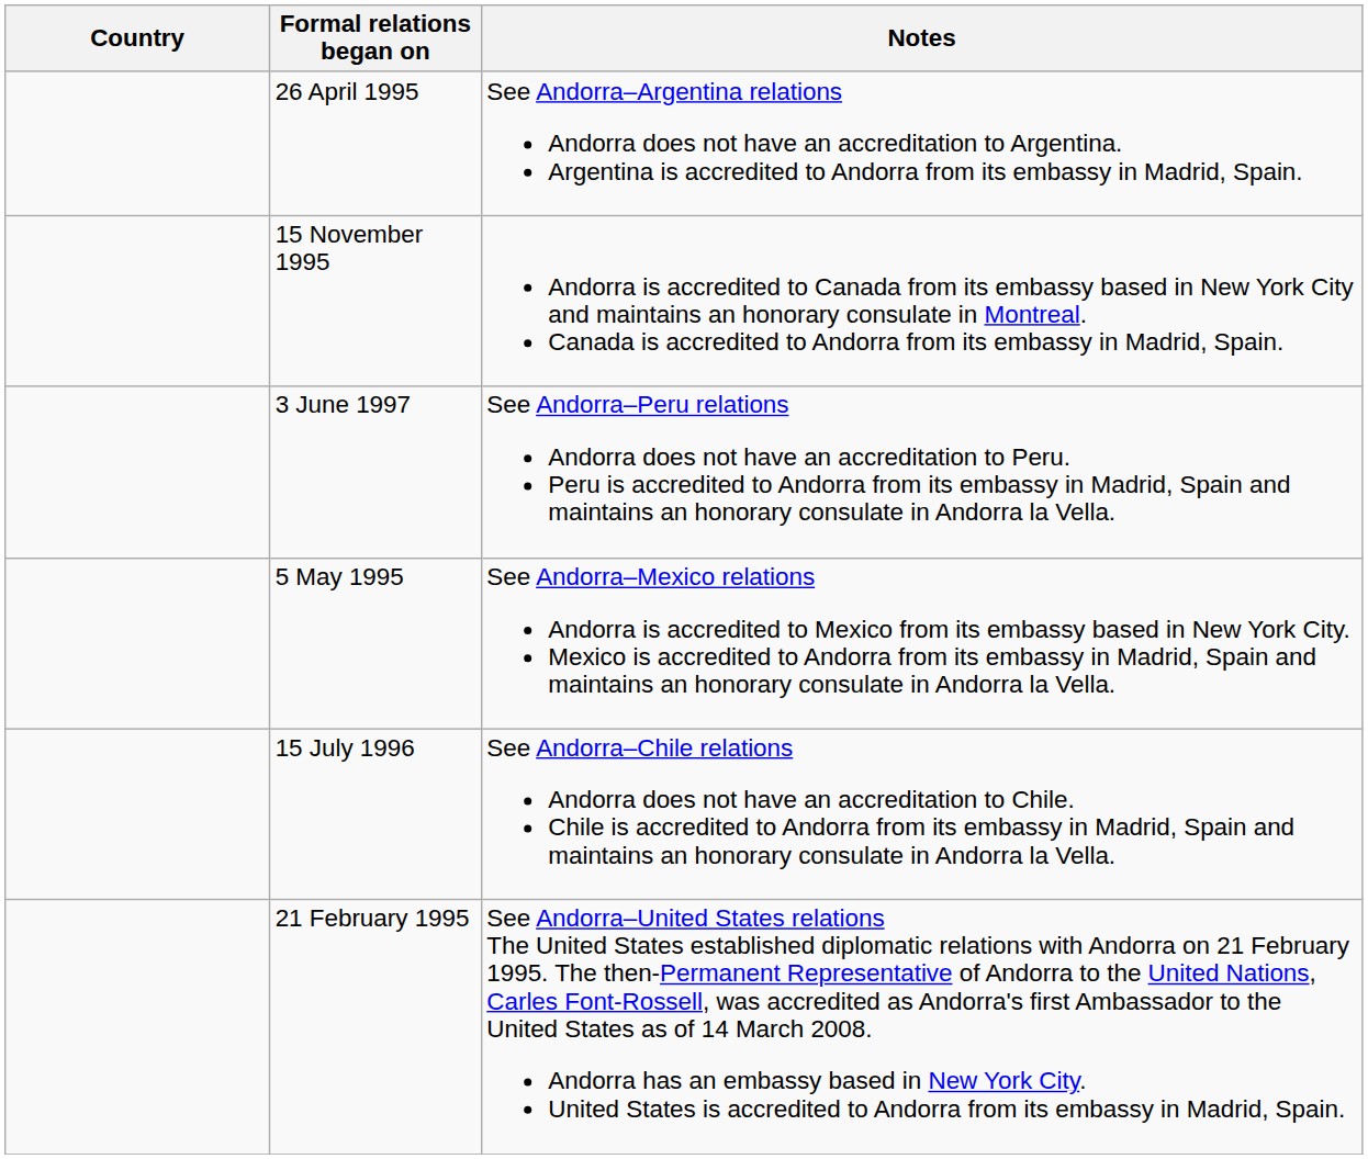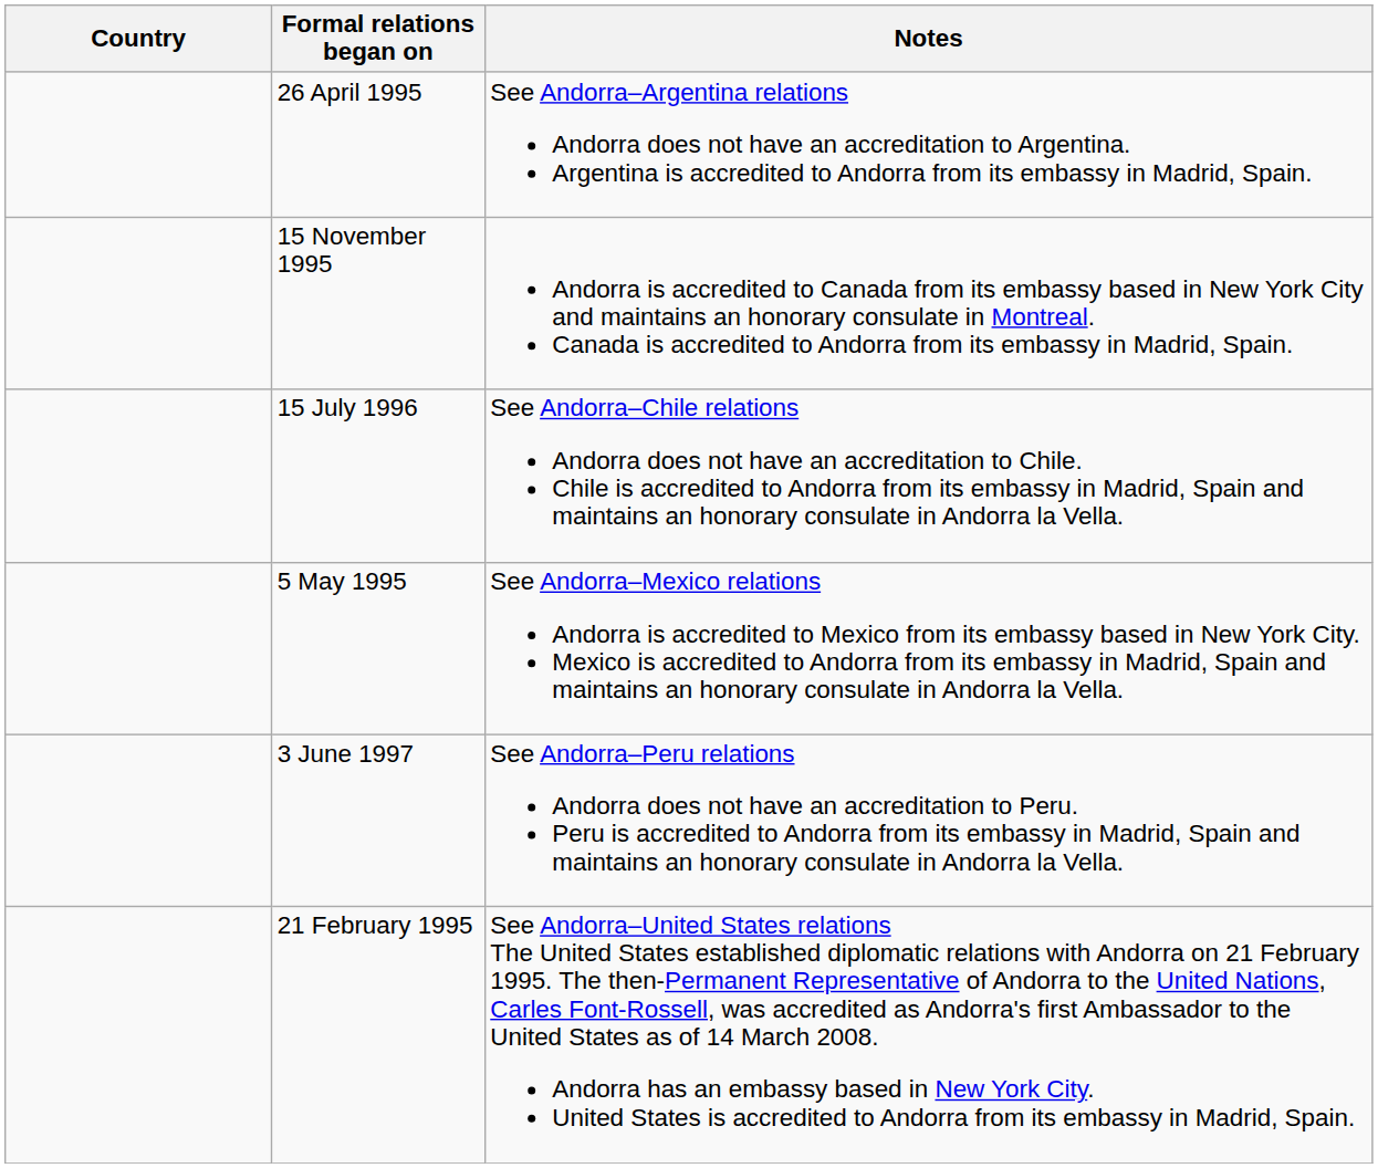rows swapped: 15 July 1996 <-> 3 June 1997
